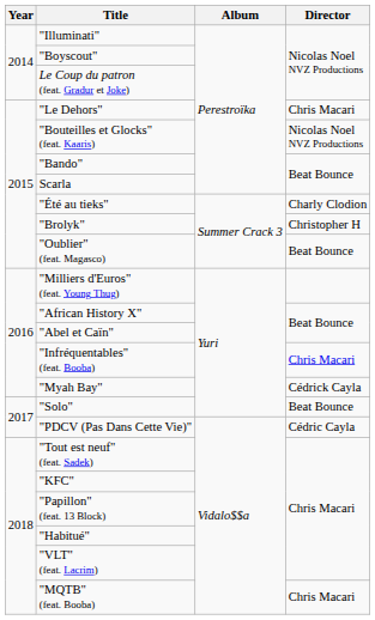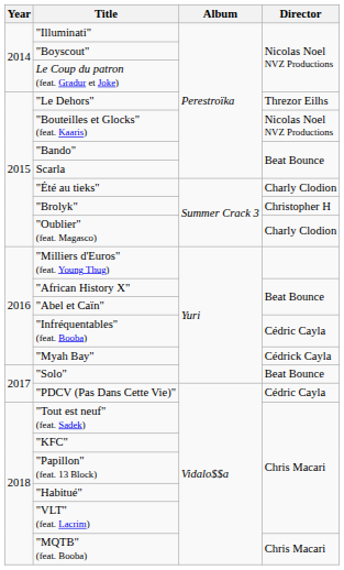"Le Dehors" | Director: Chris Macari -> Threzor Eilhs
"Oublier" (feat. Magasco) | Director: Beat Bounce -> Charly Clodion
"Infréquentables" (feat. Booba) | Director: Chris Macari -> Cédric Cayla
